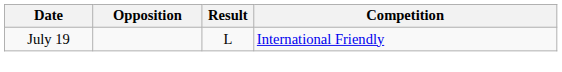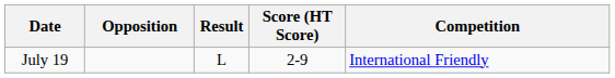+ column: Score (HT Score) | 2-9
